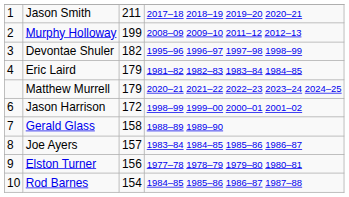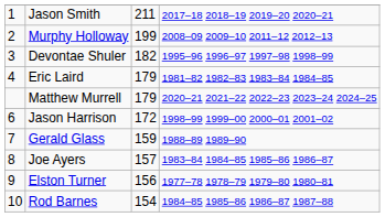Gerald Glass | column 3: 158 -> 159
